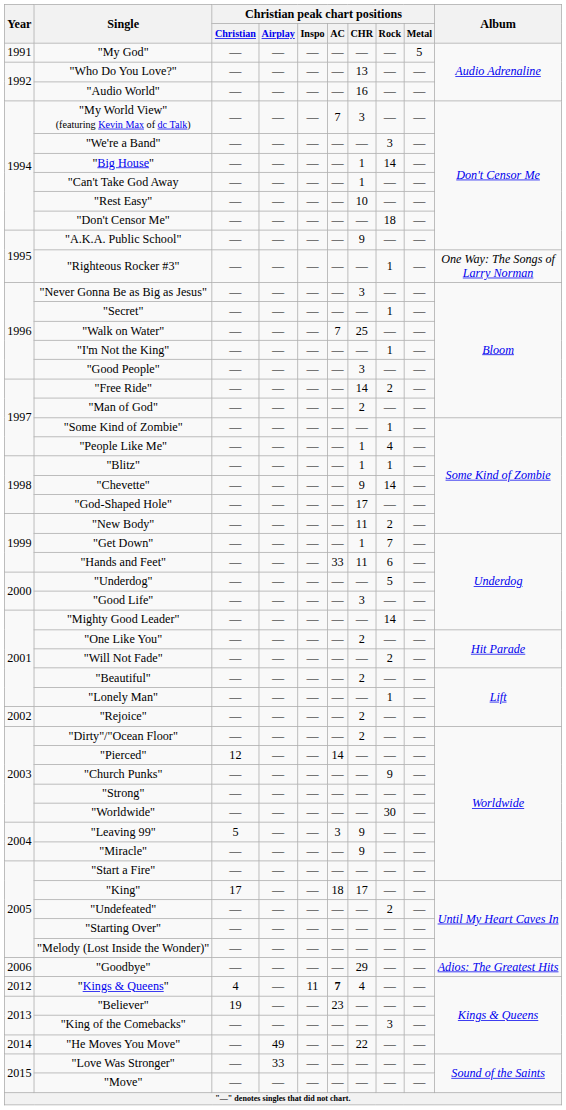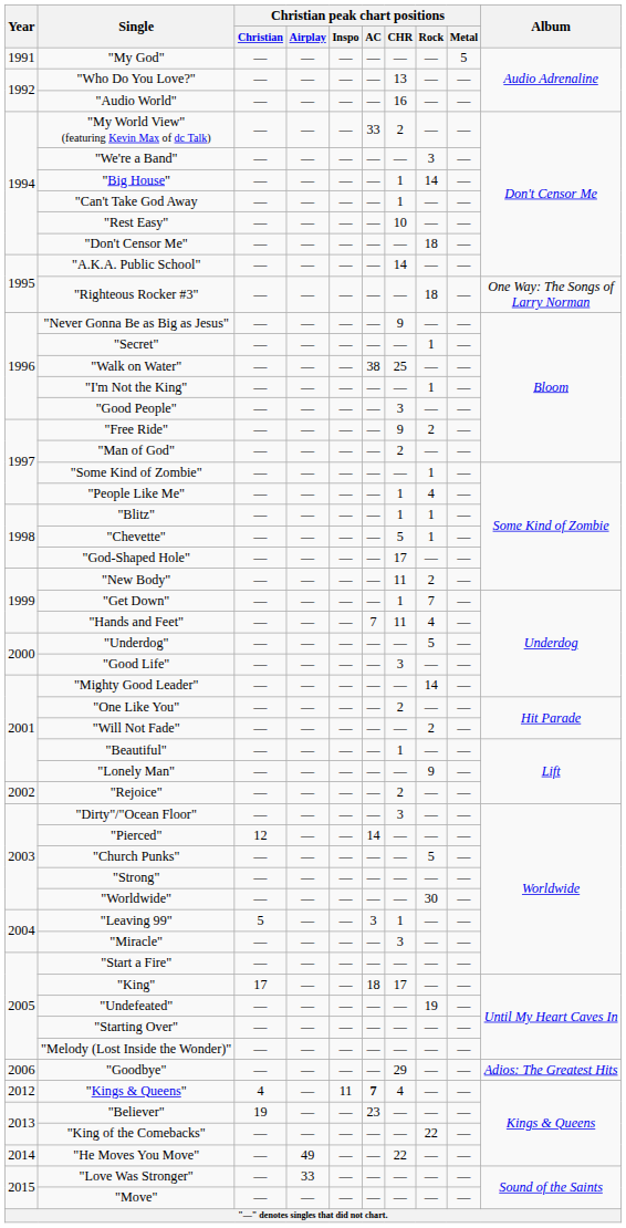"My World View" (featuring Kevin Max of dc Talk) | Christian peak chart positions / AC: 7 -> 33
"My World View" (featuring Kevin Max of dc Talk) | Christian peak chart positions / CHR: 3 -> 2
"A.K.A. Public School" | Christian peak chart positions / CHR: 9 -> 14
"Righteous Rocker #3" | Christian peak chart positions / Rock: 1 -> 18
"Never Gonna Be as Big as Jesus" | Christian peak chart positions / CHR: 3 -> 9
"Walk on Water" | Christian peak chart positions / AC: 7 -> 38
"Free Ride" | Christian peak chart positions / CHR: 14 -> 9
"Chevette" | Christian peak chart positions / CHR: 9 -> 5
"Chevette" | Christian peak chart positions / Rock: 14 -> 1
"Hands and Feet" | Christian peak chart positions / AC: 33 -> 7
"Hands and Feet" | Christian peak chart positions / Rock: 6 -> 4
"Beautiful" | Christian peak chart positions / CHR: 2 -> 1
"Lonely Man" | Christian peak chart positions / Rock: 1 -> 9
"Dirty"/"Ocean Floor" | Christian peak chart positions / CHR: 2 -> 3
"Church Punks" | Christian peak chart positions / Rock: 9 -> 5
"Leaving 99" | Christian peak chart positions / CHR: 9 -> 1
"Miracle" | Christian peak chart positions / CHR: 9 -> 3
"Undefeated" | Christian peak chart positions / Rock: 2 -> 19
"King of the Comebacks" | Christian peak chart positions / Rock: 3 -> 22
